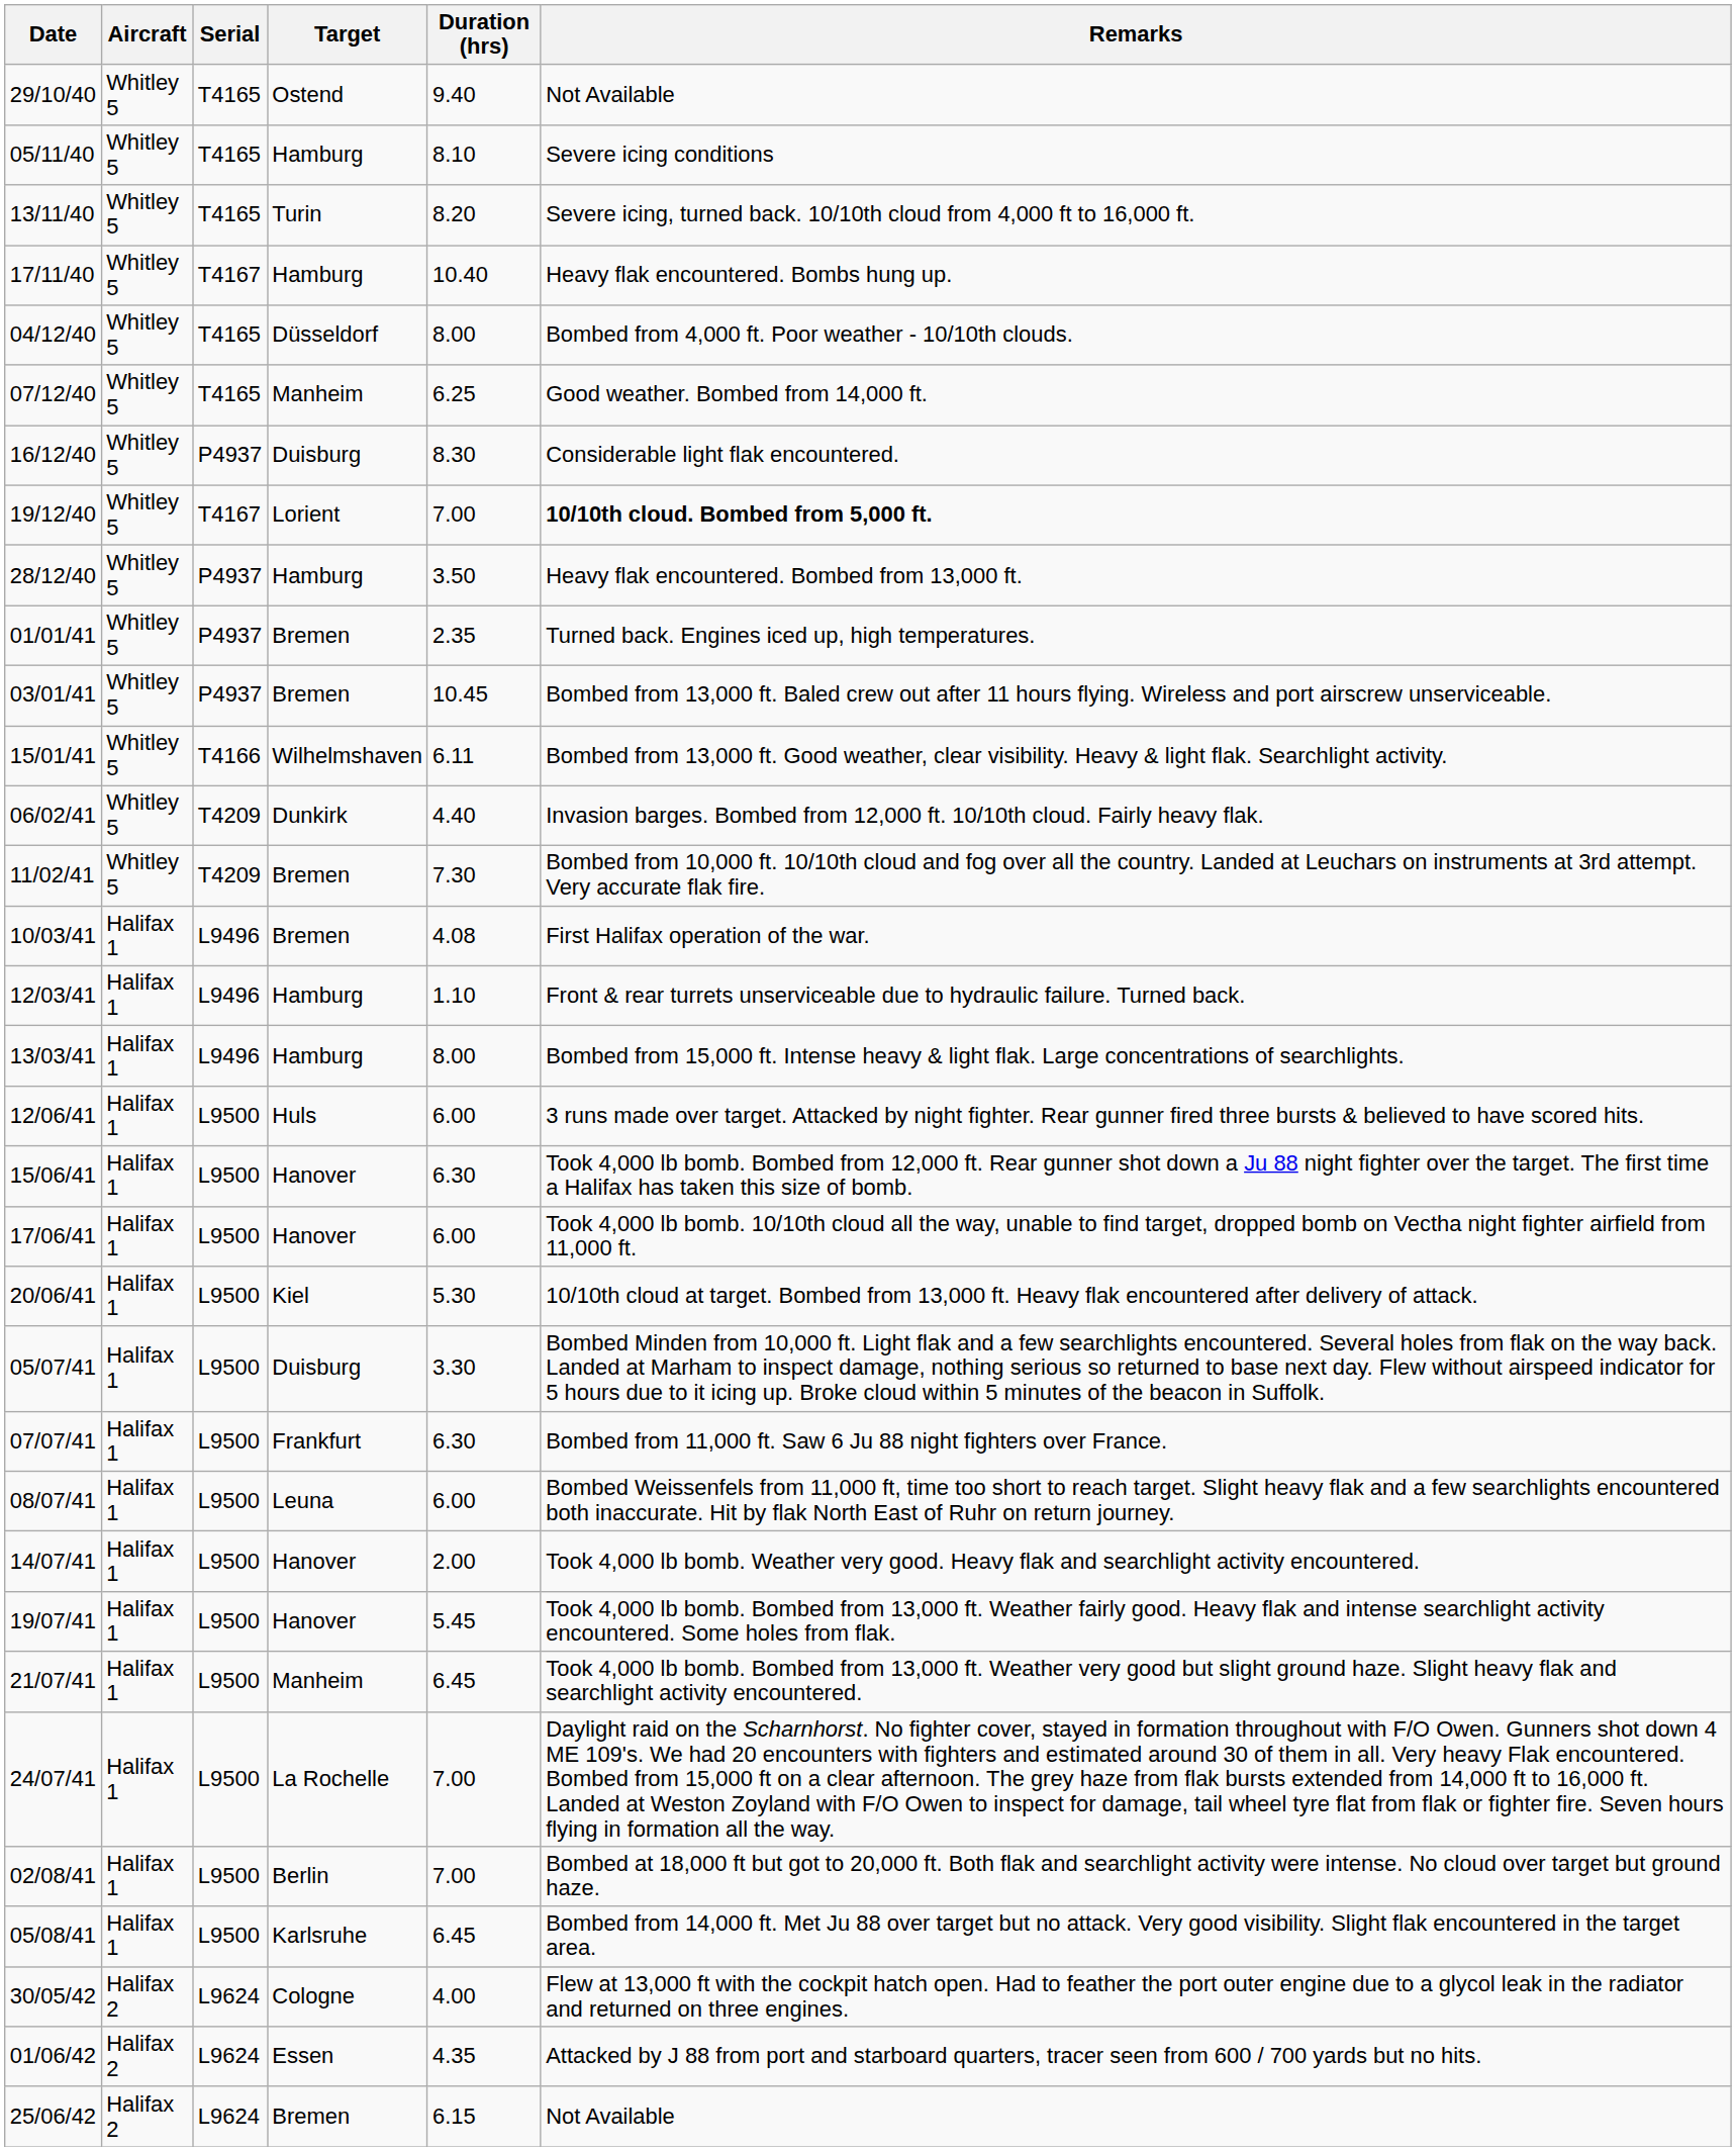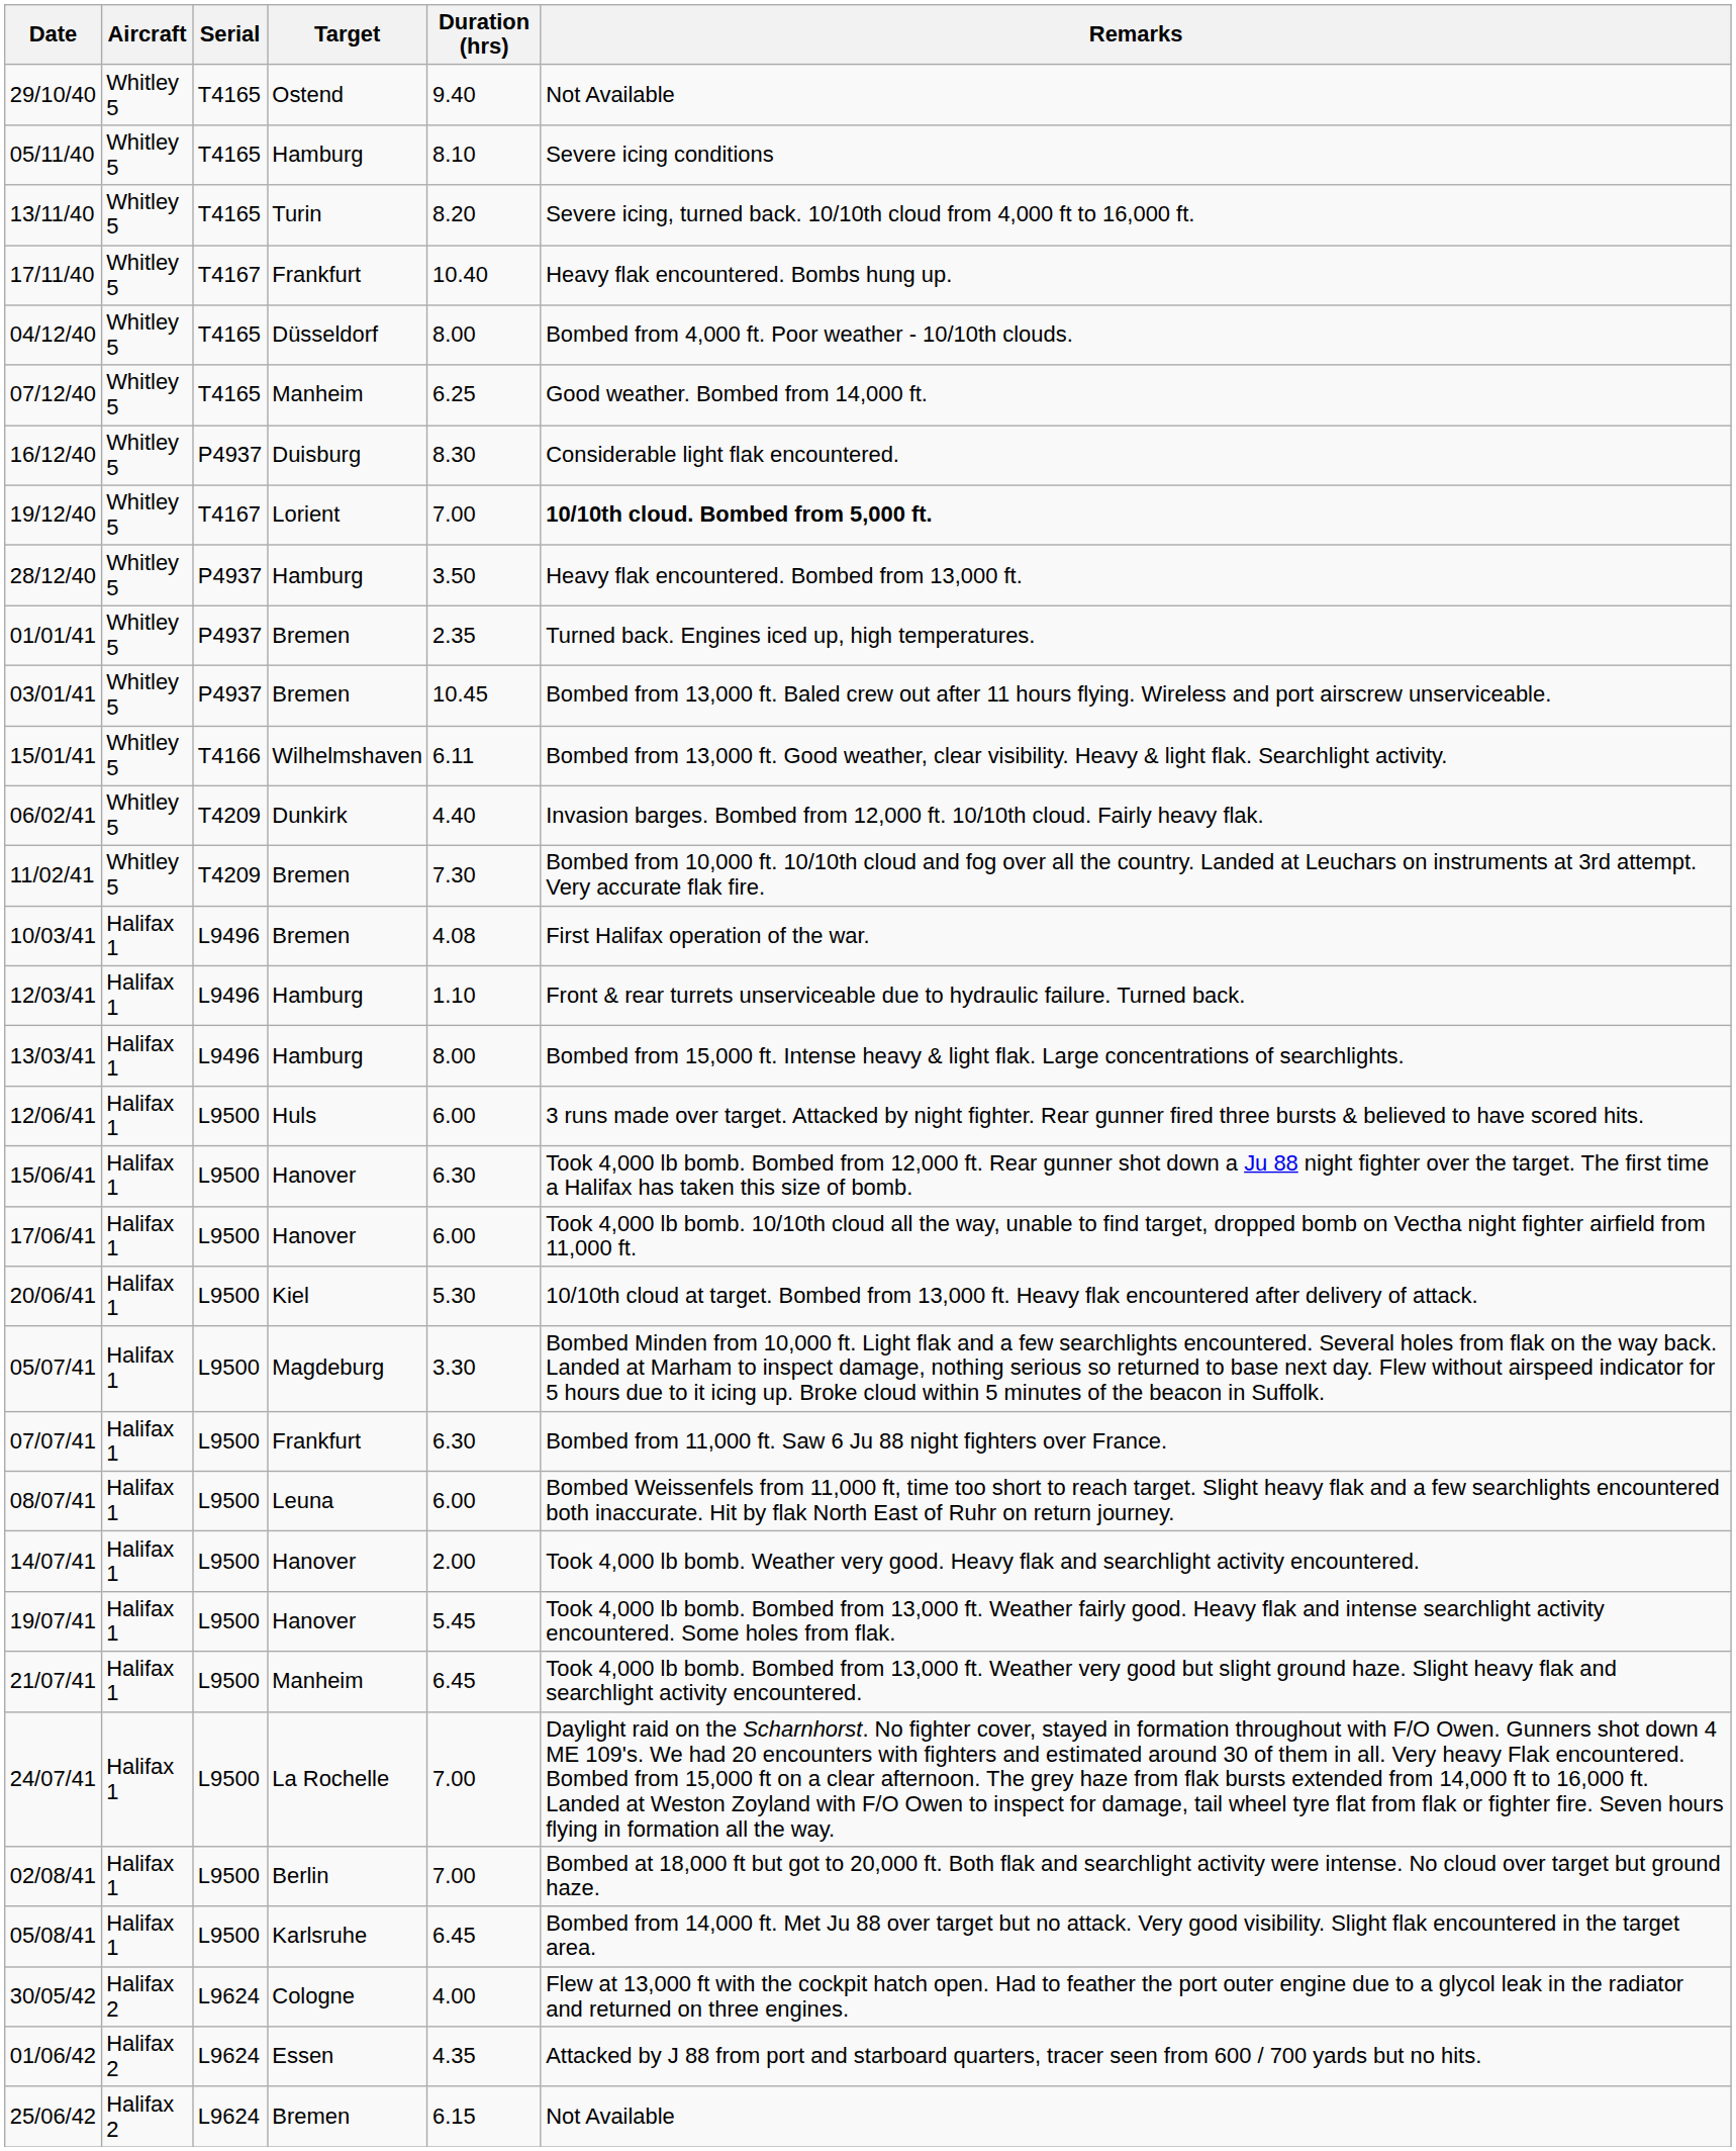17/11/40 | Target: Hamburg -> Frankfurt
05/07/41 | Target: Duisburg -> Magdeburg
